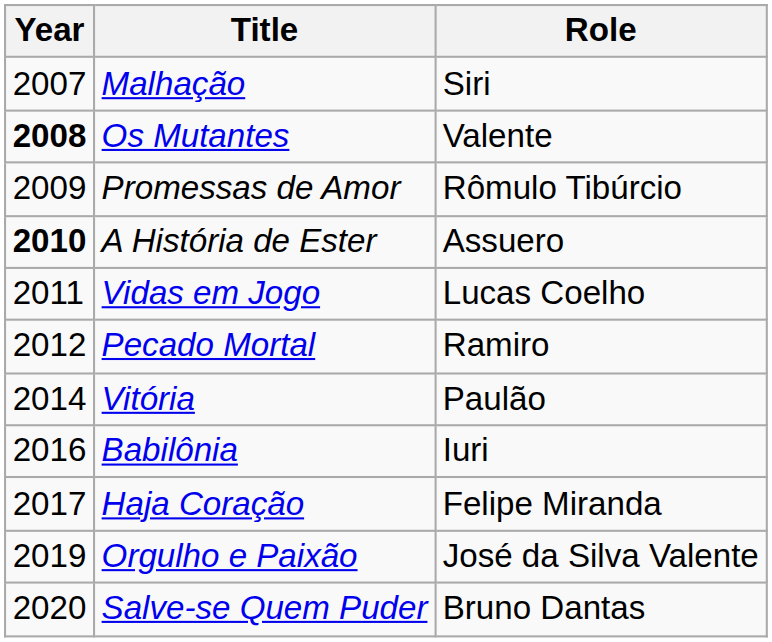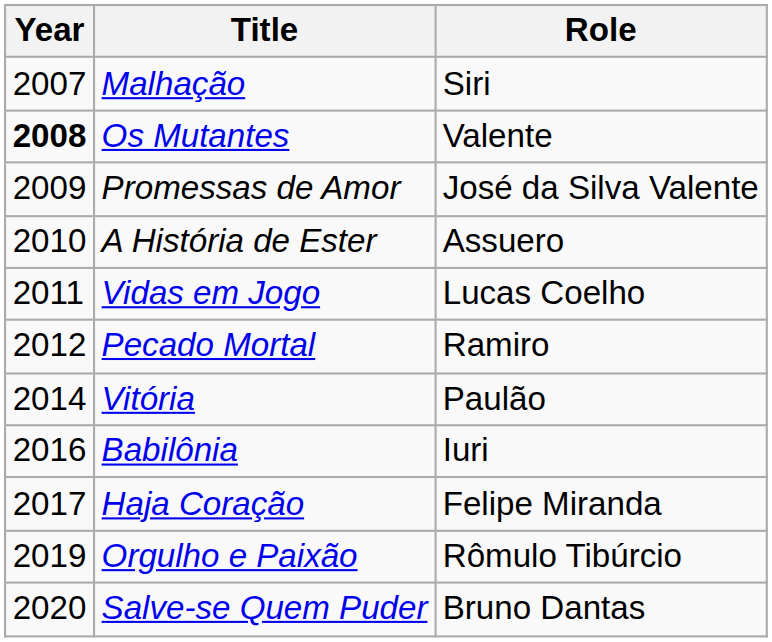Promessas de Amor | Role: Rômulo Tibúrcio -> José da Silva Valente
A História de Ester | Year: bold -> normal
Orgulho e Paixão | Role: José da Silva Valente -> Rômulo Tibúrcio
